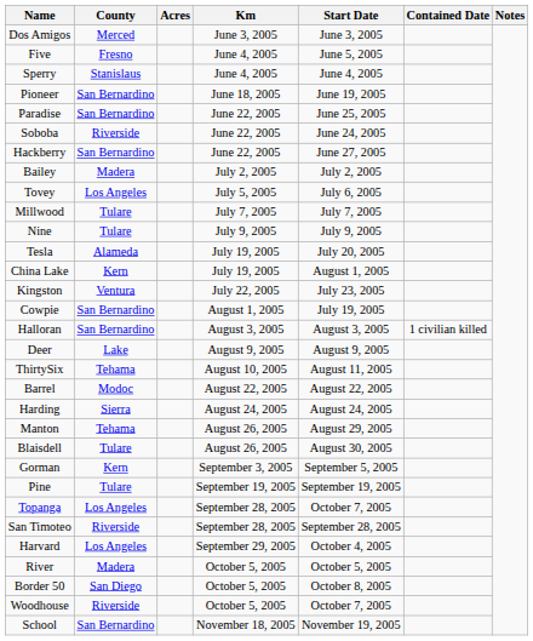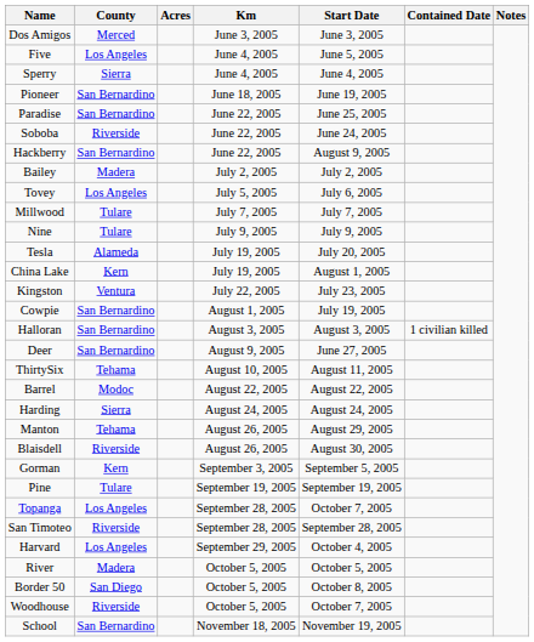Five | County: Fresno -> Los Angeles
Sperry | County: Stanislaus -> Sierra
Hackberry | Start Date: June 27, 2005 -> August 9, 2005
Deer | County: Lake -> San Bernardino
Deer | Start Date: August 9, 2005 -> June 27, 2005
Blaisdell | County: Tulare -> Riverside
